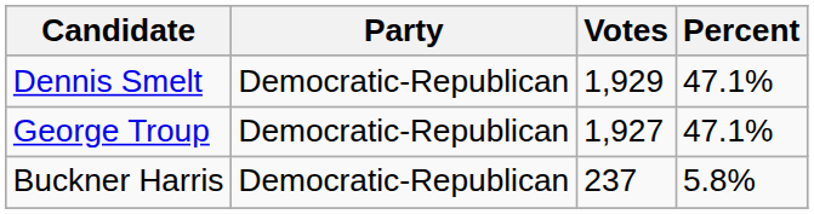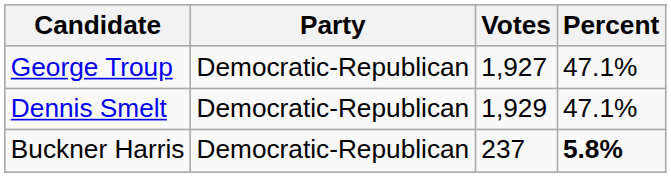rows swapped: Dennis Smelt <-> George Troup
Buckner Harris | Percent: normal -> bold
